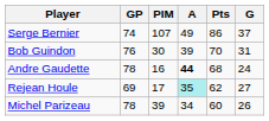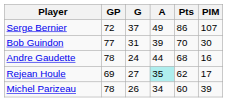columns swapped: G <-> PIM
Serge Bernier | GP: 74 -> 72
Bob Guindon | GP: 76 -> 77
Andre Gaudette | A: bold -> normal
